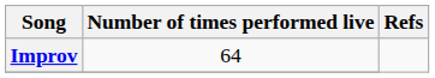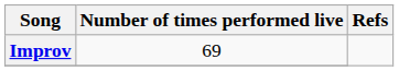Improv | Number of times performed live: 64 -> 69
